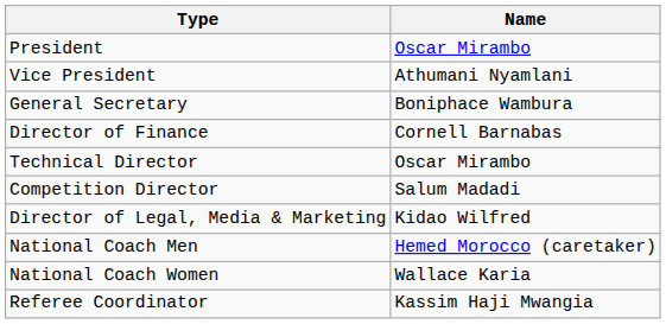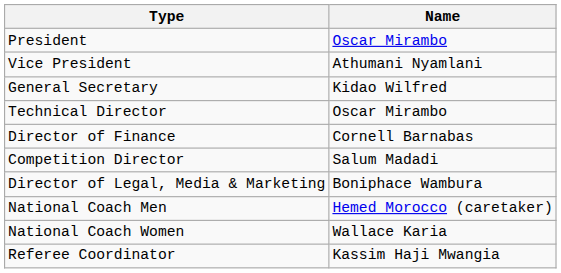General Secretary | Name: Boniphace Wambura -> Kidao Wilfred
rows swapped: Director of Finance <-> Technical Director
Director of Legal, Media & Marketing | Name: Kidao Wilfred -> Boniphace Wambura
